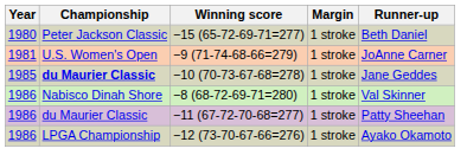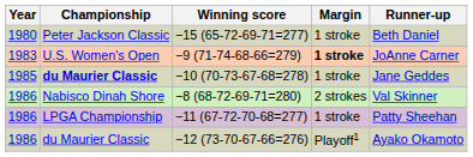−9 (71-74-68-66=279) | Year: 1981 -> 1983
−9 (71-74-68-66=279) | Margin: normal -> bold
−8 (68-72-69-71=280) | Margin: 1 stroke -> 2 strokes
−11 (67-72-70-68=277) | Championship: du Maurier Classic -> LPGA Championship
−12 (73-70-67-66=276) | Championship: LPGA Championship -> du Maurier Classic
−12 (73-70-67-66=276) | Margin: 1 stroke -> Playoff1
